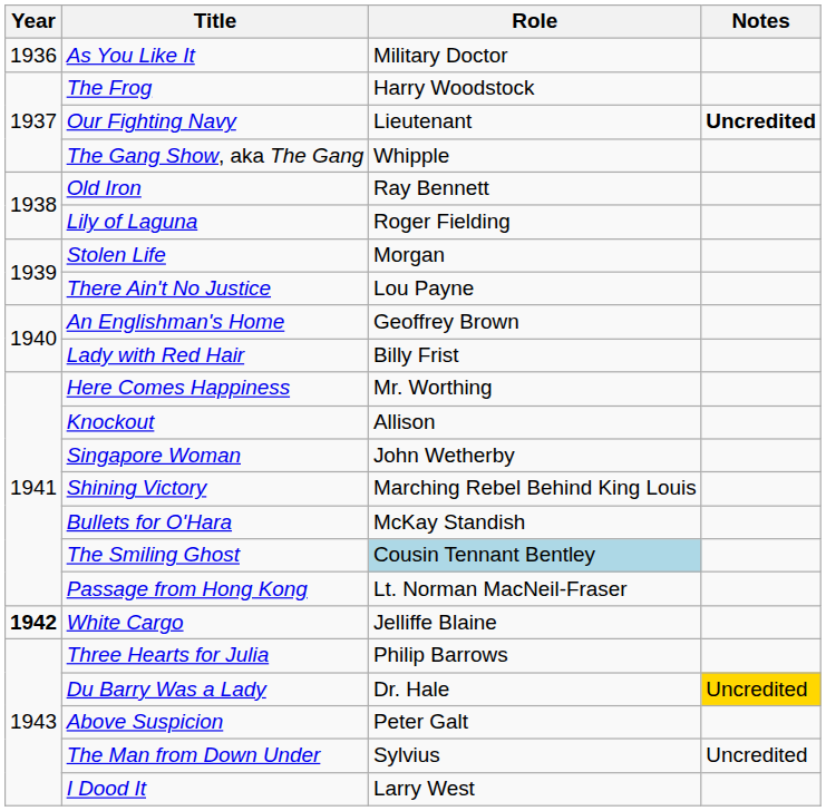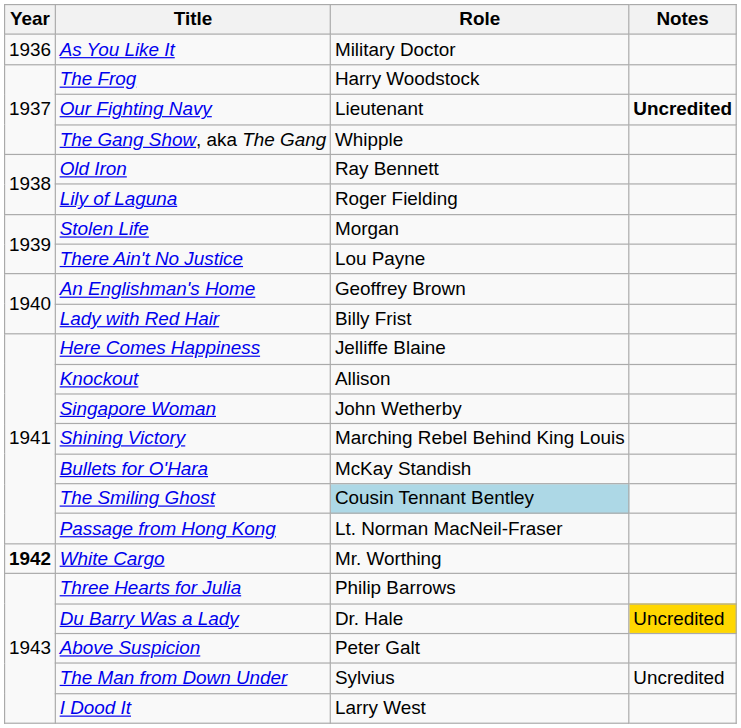Here Comes Happiness | Role: Mr. Worthing -> Jelliffe Blaine
White Cargo | Role: Jelliffe Blaine -> Mr. Worthing
